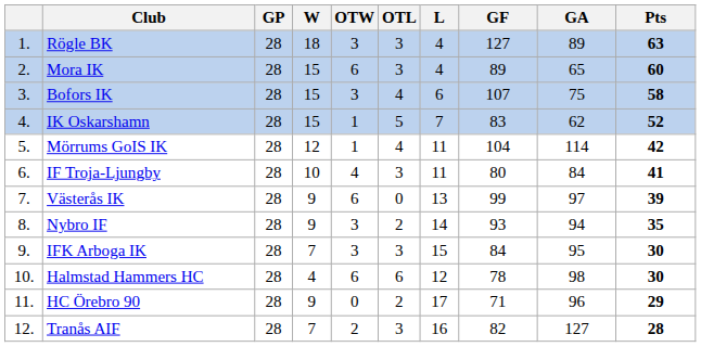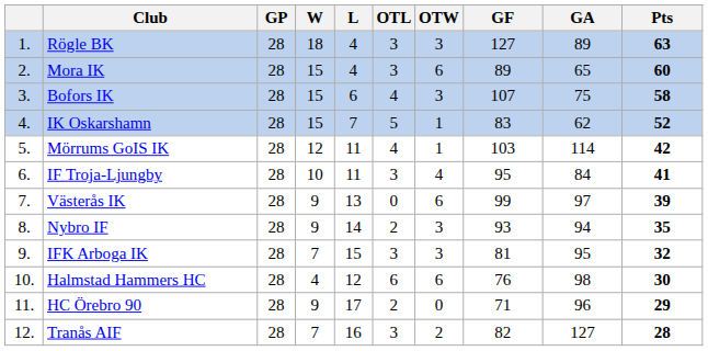columns swapped: OTW <-> L
Mörrums GoIS IK | GF: 104 -> 103
IF Troja-Ljungby | GF: 80 -> 95
IFK Arboga IK | GF: 84 -> 81
IFK Arboga IK | Pts: 30 -> 32
Halmstad Hammers HC | GF: 78 -> 76
